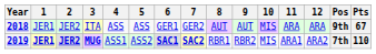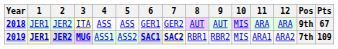2019 | Pts: 110 -> 109
